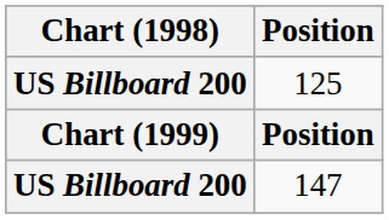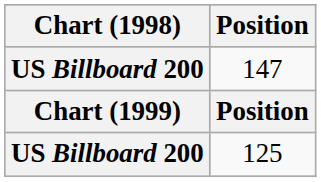rows swapped: 125 <-> 147
